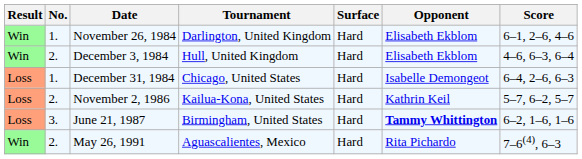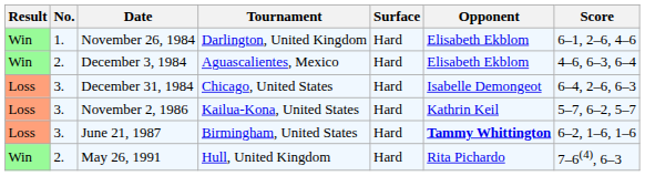December 3, 1984 | Tournament: Hull, United Kingdom -> Aguascalientes, Mexico
December 31, 1984 | No.: 1. -> 3.
November 2, 1986 | No.: 2. -> 3.
May 26, 1991 | Tournament: Aguascalientes, Mexico -> Hull, United Kingdom
